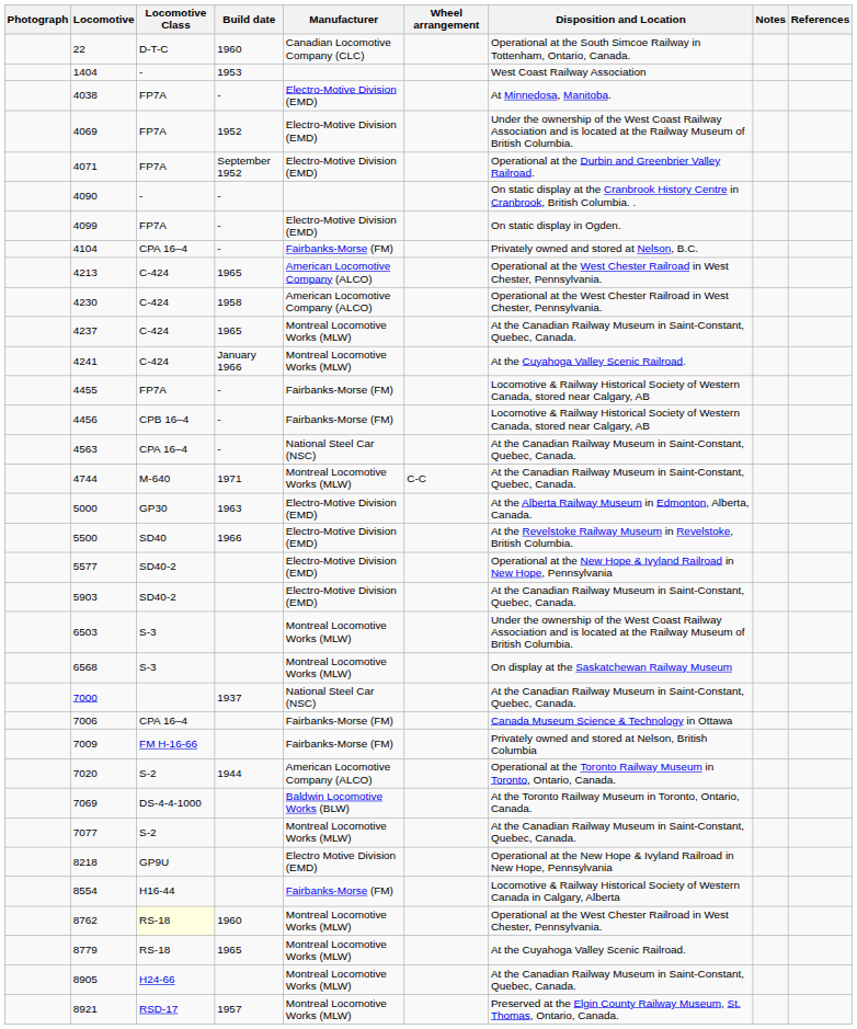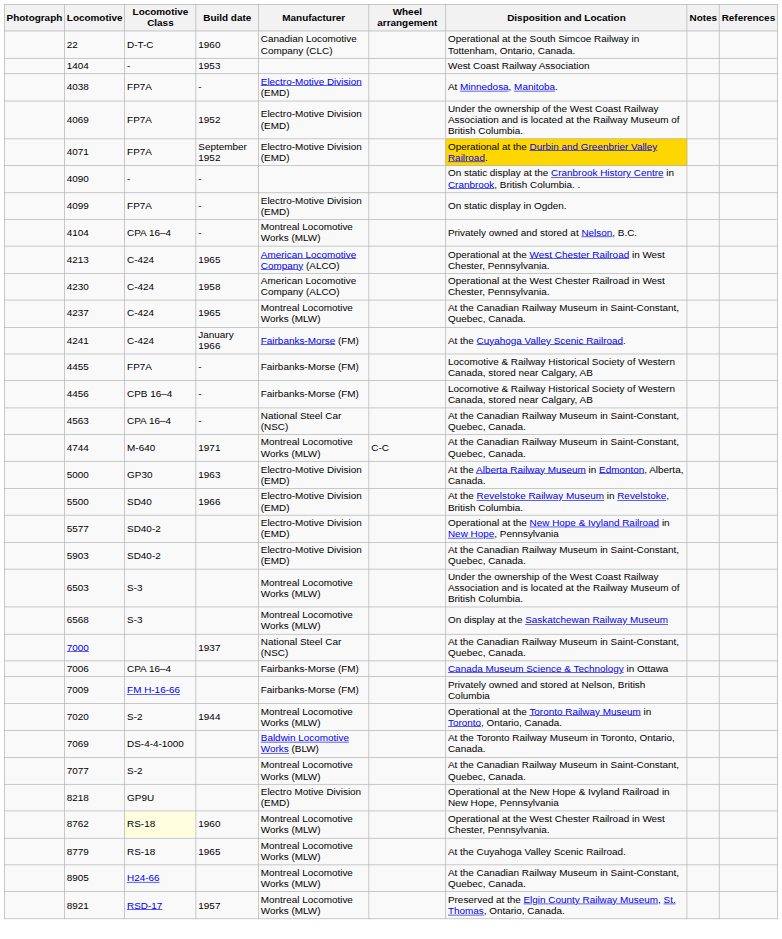4071 | Disposition and Location: no background -> gold background
4104 | Manufacturer: Fairbanks-Morse (FM) -> Montreal Locomotive Works (MLW)
4241 | Manufacturer: Montreal Locomotive Works (MLW) -> Fairbanks-Morse (FM)
7020 | Manufacturer: American Locomotive Company (ALCO) -> Montreal Locomotive Works (MLW)
- row: 8554 | H16-44 | Fairbanks-Morse (FM) | Locomotive & Railway Historical Society of Western Canada in Calgary, Alberta
